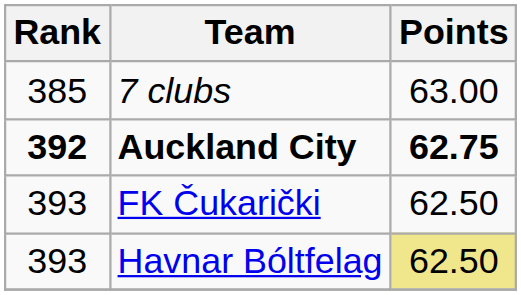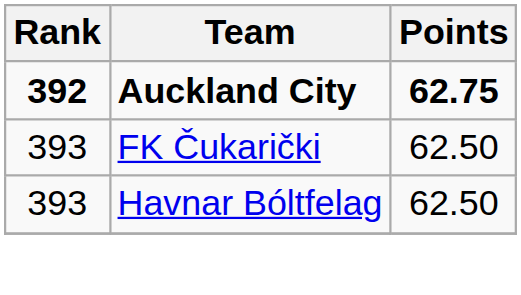- row: 385 | 7 clubs | 63.00
Havnar Bóltfelag | Points: khaki background -> no background
